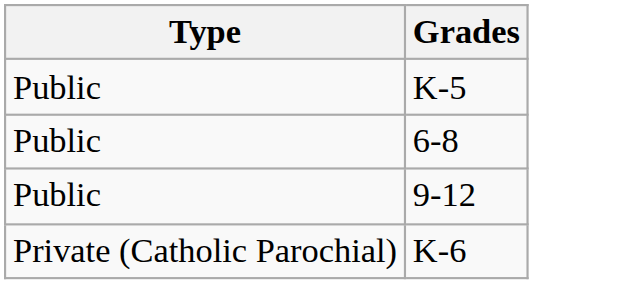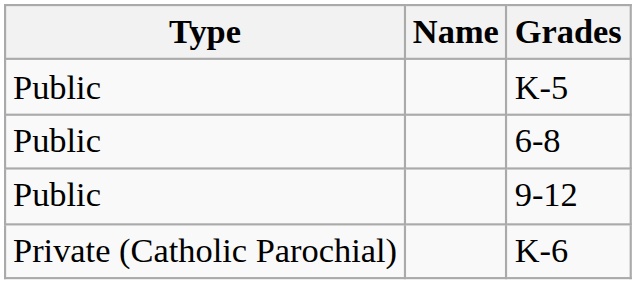+ column: Name
